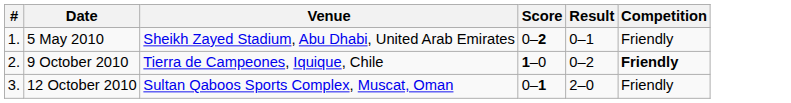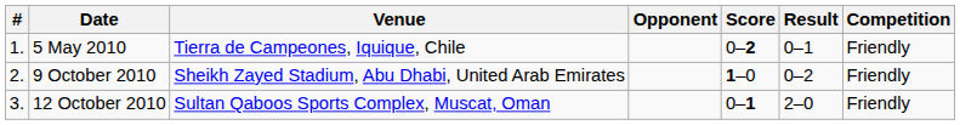+ column: Opponent
5 May 2010 | Venue: Sheikh Zayed Stadium, Abu Dhabi, United Arab Emirates -> Tierra de Campeones, Iquique, Chile
9 October 2010 | Venue: Tierra de Campeones, Iquique, Chile -> Sheikh Zayed Stadium, Abu Dhabi, United Arab Emirates
9 October 2010 | Competition: bold -> normal
